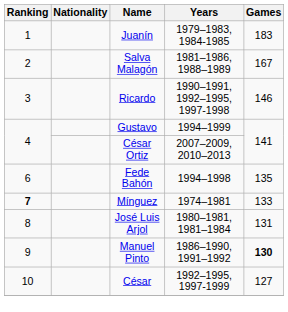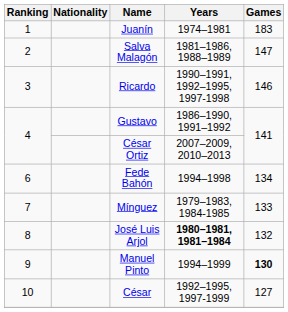Juanín | Years: 1979–1983, 1984-1985 -> 1974–1981
Salva Malagón | Games: 167 -> 147
Gustavo | Years: 1994–1999 -> 1986–1990, 1991–1992
Fede Bahón | Games: 135 -> 134
Mínguez | Ranking: bold -> normal
Mínguez | Years: 1974–1981 -> 1979–1983, 1984-1985
José Luis Arjol | Years: normal -> bold
José Luis Arjol | Games: 131 -> 132
Manuel Pinto | Years: 1986–1990, 1991–1992 -> 1994–1999
